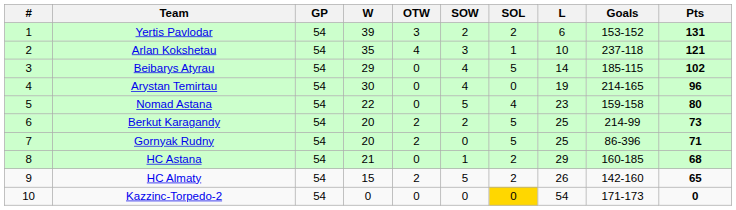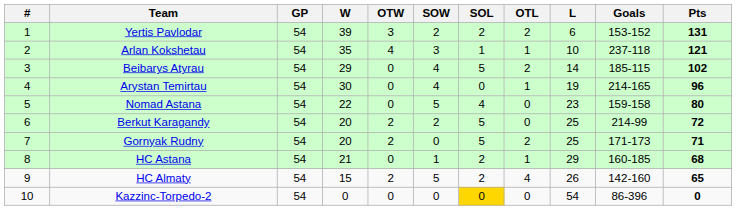+ column: OTL | 2 | 1 | 2 | 1 | 0 | 0 | 2 | 1 | 4 | 0
Berkut Karagandy | Pts: 73 -> 72
Gornyak Rudny | Goals: 86-396 -> 171-173
Kazzinc-Torpedo-2 | Goals: 171-173 -> 86-396
